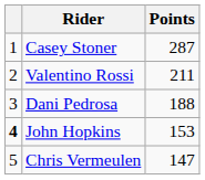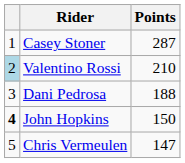Valentino Rossi | column 1: no background -> lightblue background
Valentino Rossi | Points: 211 -> 210
John Hopkins | Points: 153 -> 150
